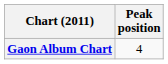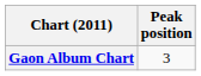Gaon Album Chart | Peak position: 4 -> 3
